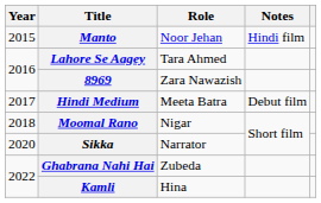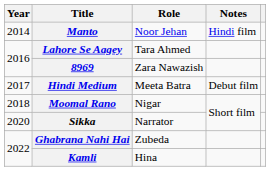Manto | Year: 2015 -> 2014
